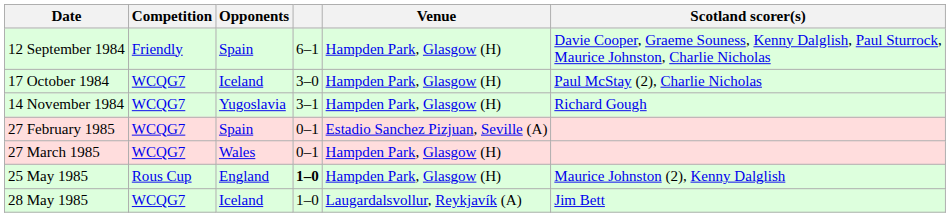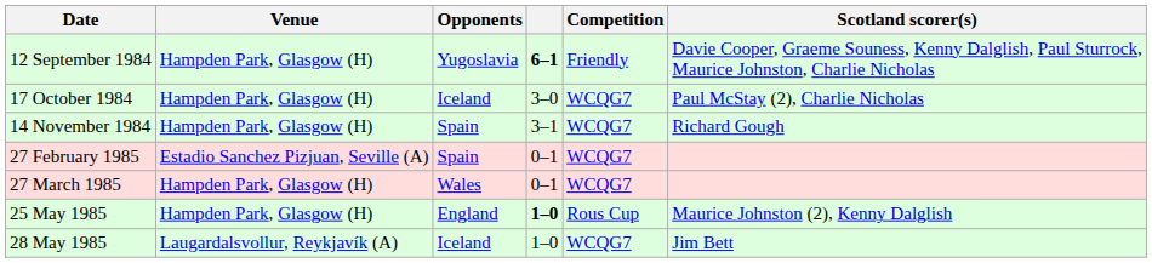columns swapped: Venue <-> Competition
12 September 1984 | Opponents: Spain -> Yugoslavia
12 September 1984 | column 4: normal -> bold
14 November 1984 | Opponents: Yugoslavia -> Spain
